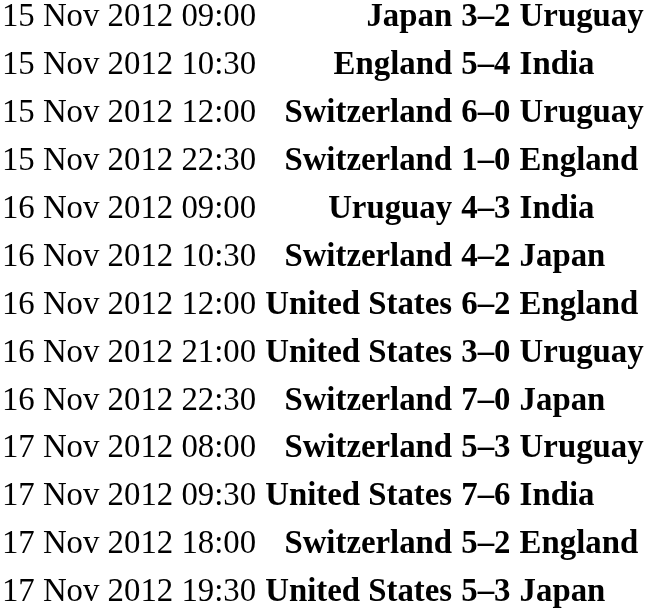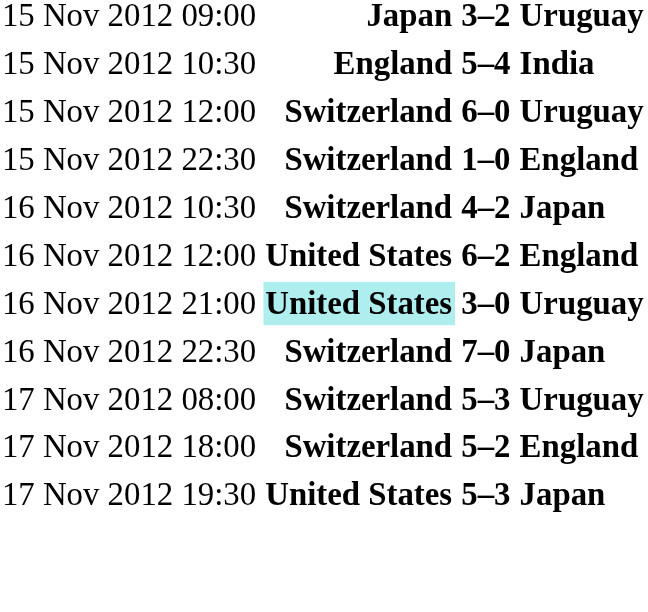- row: 16 Nov 2012 09:00 | Uruguay | 4–3 | India
16 Nov 2012 21:00 | column 2: no background -> paleturquoise background
- row: 17 Nov 2012 09:30 | United States | 7–6 | India
